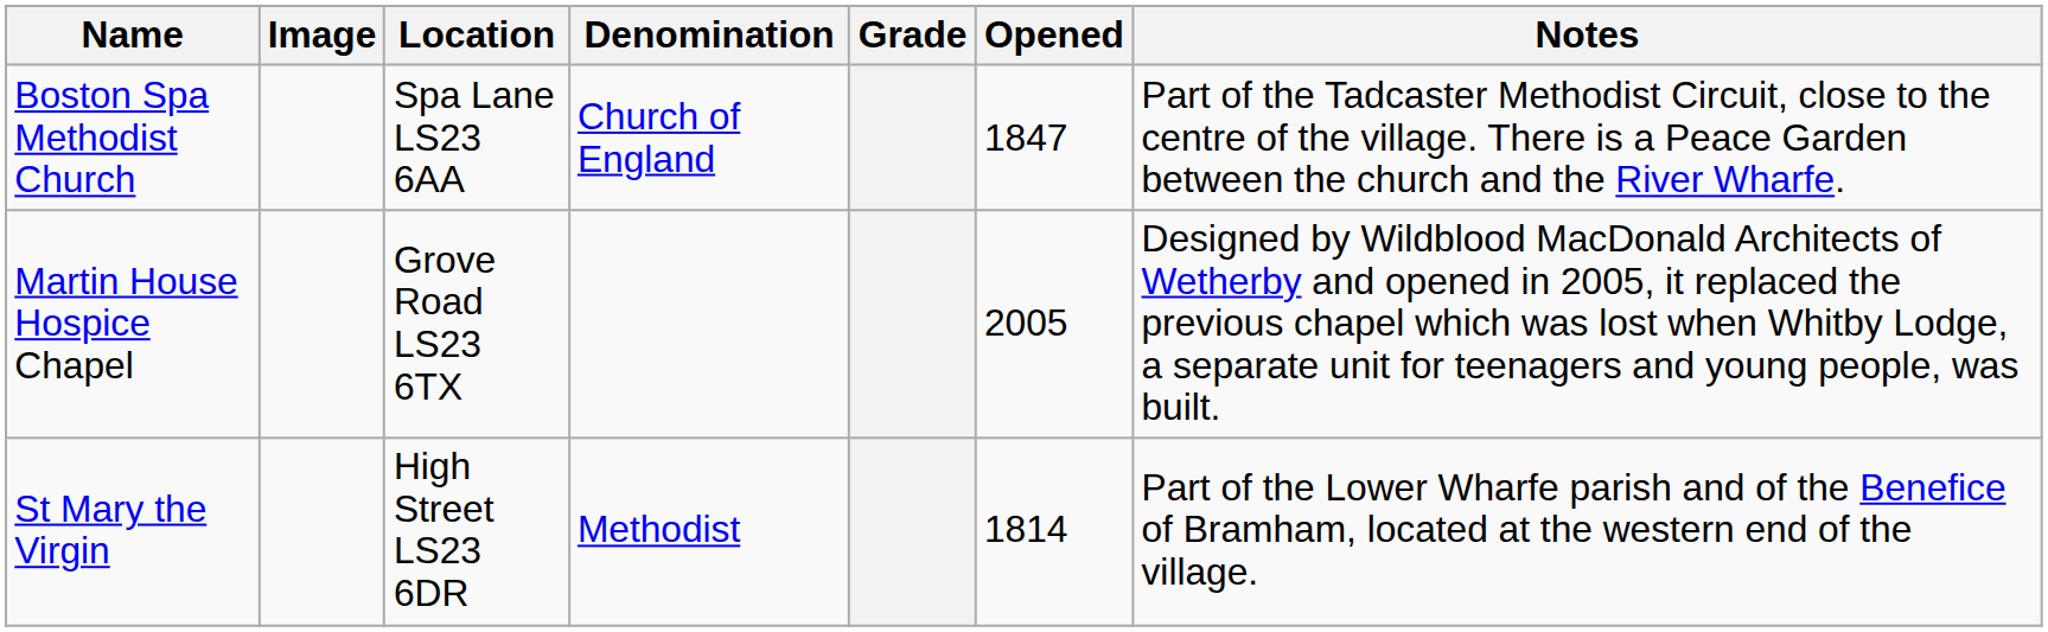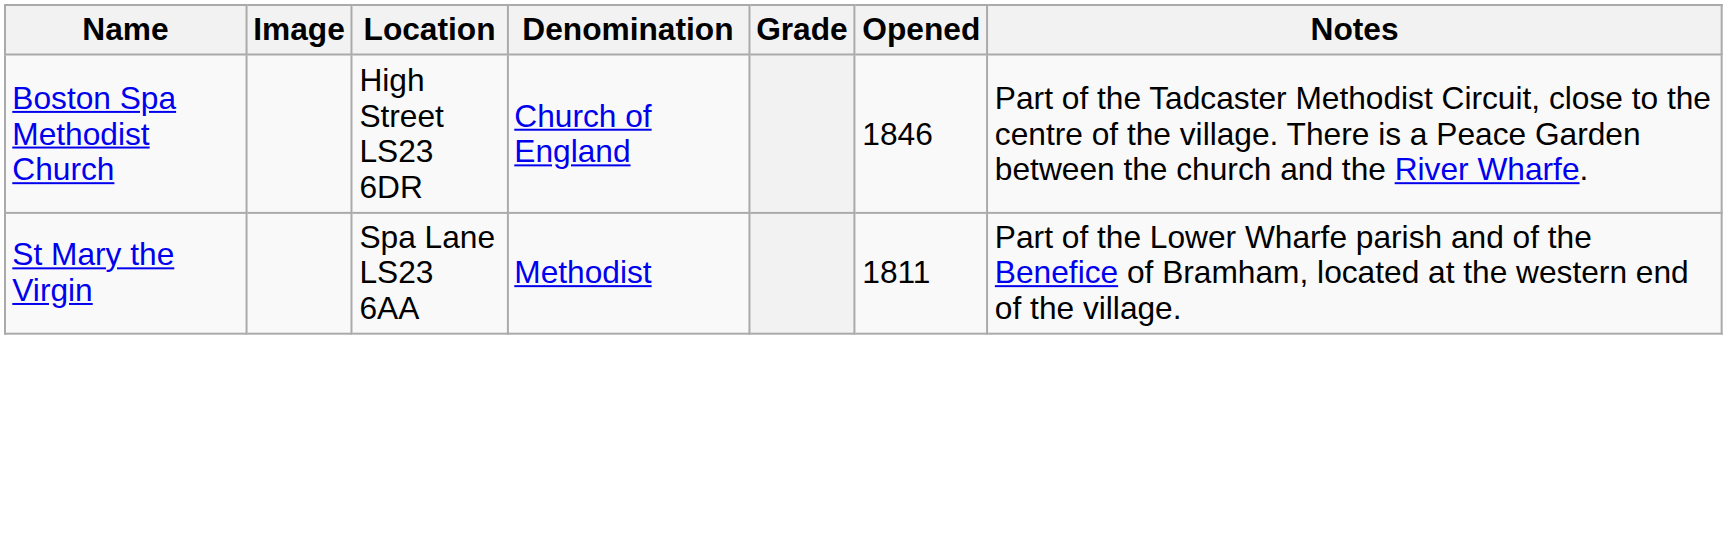Boston Spa Methodist Church | Location: Spa Lane LS23 6AA -> High Street LS23 6DR
Boston Spa Methodist Church | Opened: 1847 -> 1846
- row: Martin House Hospice Chapel | Grove Road LS23 6TX | 2005 | Designed by Wildblood MacDonald Architects of Wetherby and opened in 2005, it replaced the previous chapel which was lost when Whitby Lodge, a separate unit for teenagers and young people, was built.
St Mary the Virgin | Location: High Street LS23 6DR -> Spa Lane LS23 6AA
St Mary the Virgin | Opened: 1814 -> 1811
